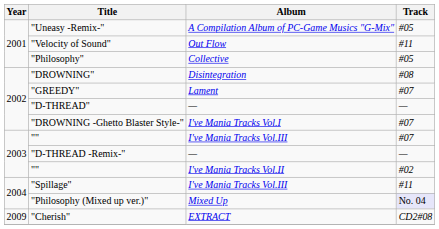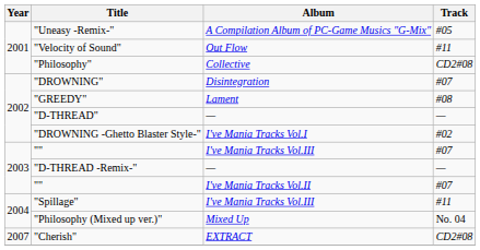"Philosophy" | Track: #05 -> CD2#08
"DROWNING" | Track: #08 -> #07
"GREEDY" | Track: #07 -> #08
"DROWNING -Ghetto Blaster Style-" | Track: #07 -> #02
"" / I've Mania Tracks Vol.II | Track: #02 -> #07
"Philosophy (Mixed up ver.)" | Track: lavender background -> no background
"Cherish" | Year: 2009 -> 2007
